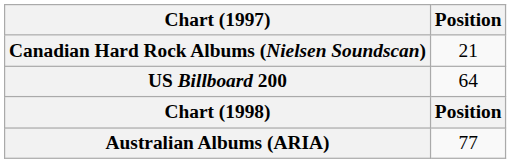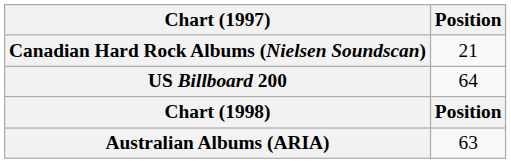Australian Albums (ARIA) | Position: 77 -> 63
